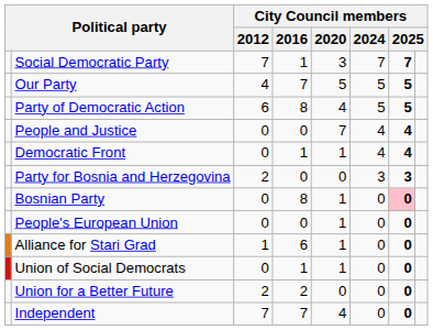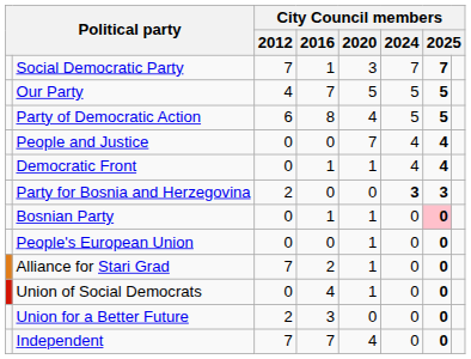Party for Bosnia and Herzegovina | City Council members / 2024: normal -> bold
Bosnian Party | City Council members / 2016: 8 -> 1
Alliance for Stari Grad | City Council members / 2012: 1 -> 7
Alliance for Stari Grad | City Council members / 2016: 6 -> 2
Union of Social Democrats | City Council members / 2016: 1 -> 4
Union for a Better Future | City Council members / 2016: 2 -> 3
